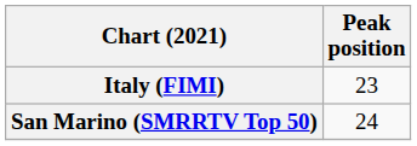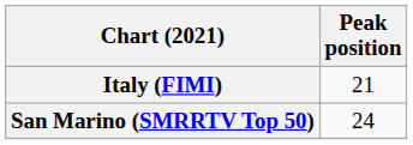Italy (FIMI) | Peak position: 23 -> 21
